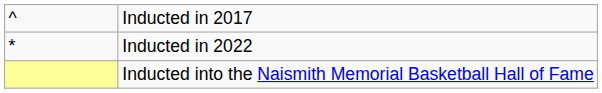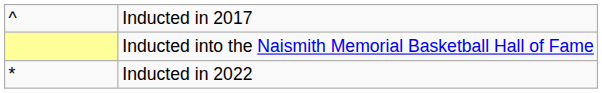rows swapped: Inducted in 2022 <-> Inducted into the Naismith Memorial Basketball Hall of Fame
